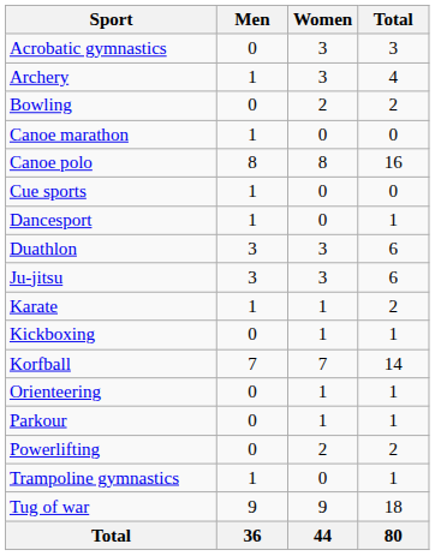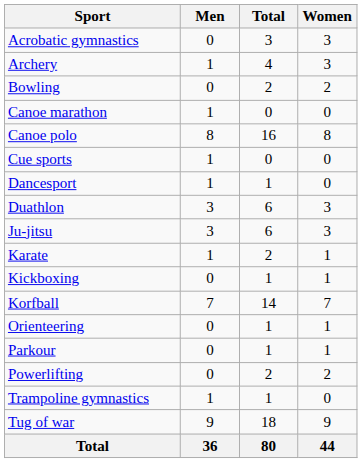columns swapped: Women <-> Total
